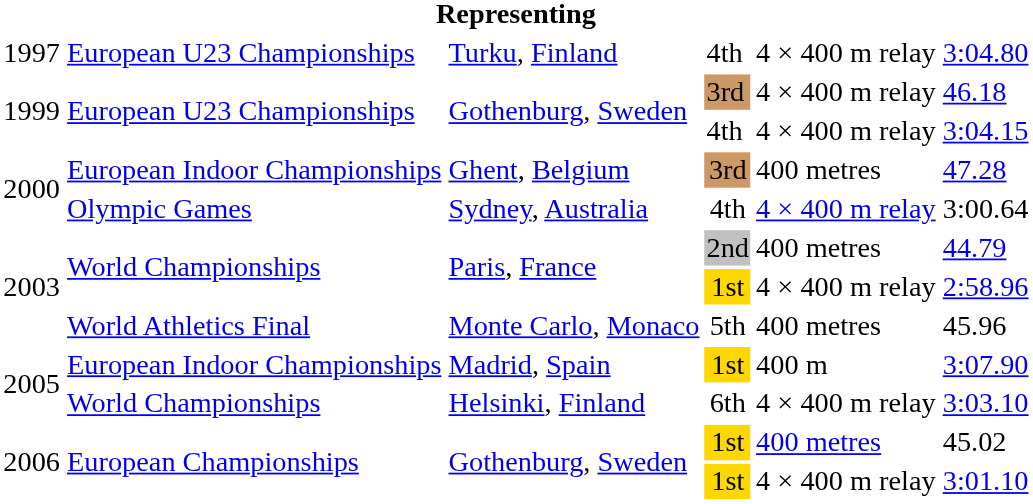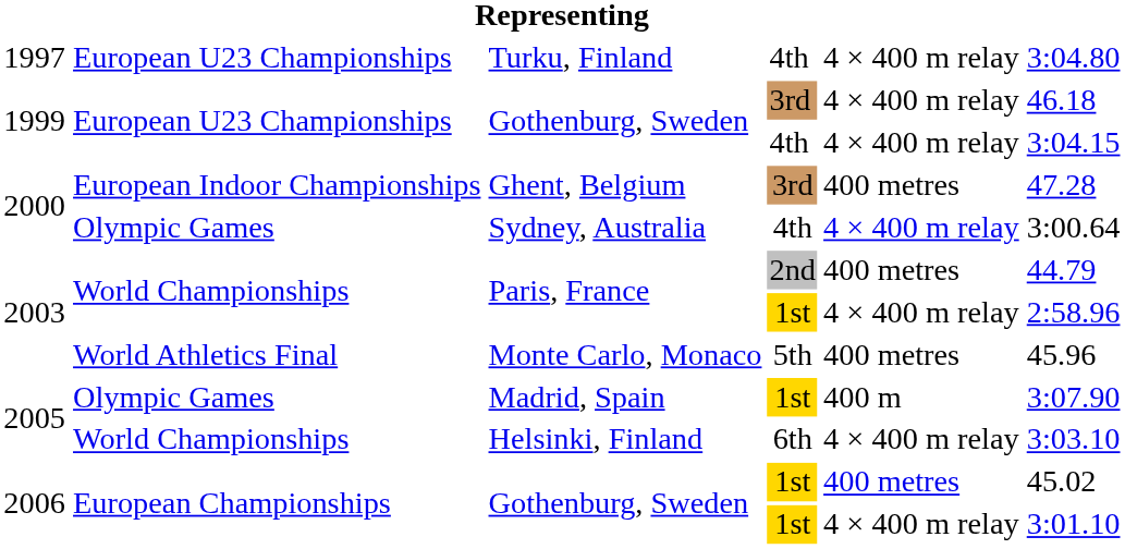Madrid, Spain | column 2: European Indoor Championships -> Olympic Games
